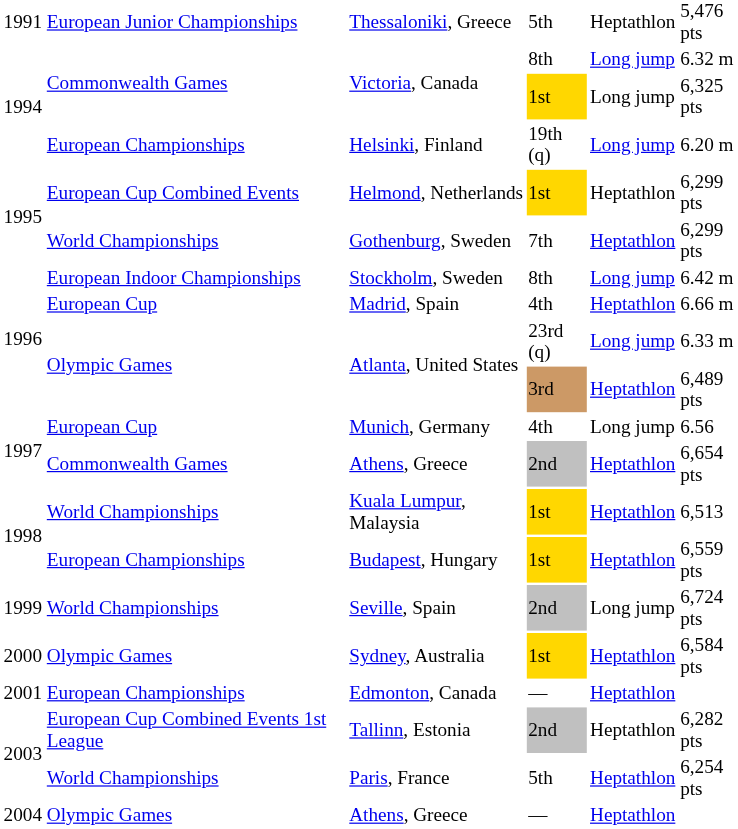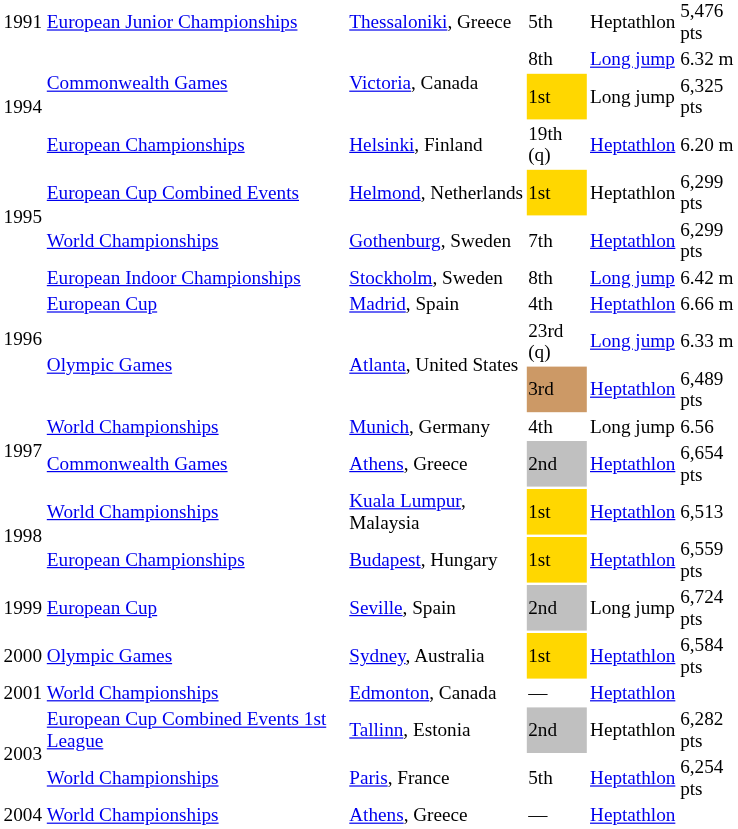Helsinki, Finland | column 5: Long jump -> Heptathlon
Munich, Germany | column 2: European Cup -> World Championships
Seville, Spain | column 2: World Championships -> European Cup
Edmonton, Canada | column 2: European Championships -> World Championships
Athens, Greece / — | column 2: Olympic Games -> World Championships
